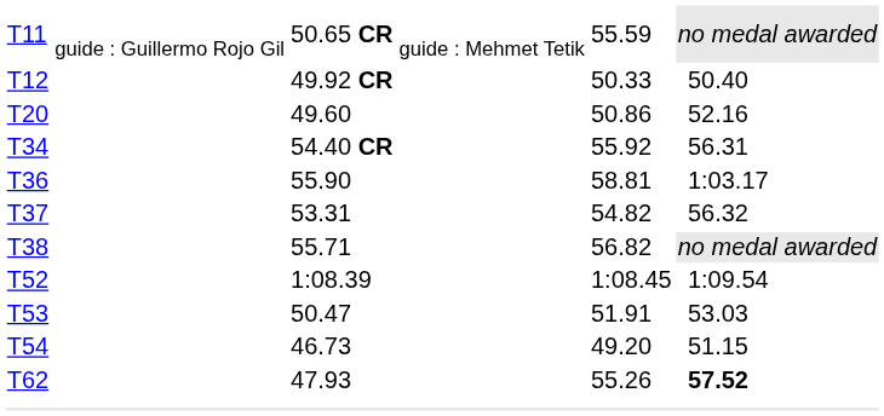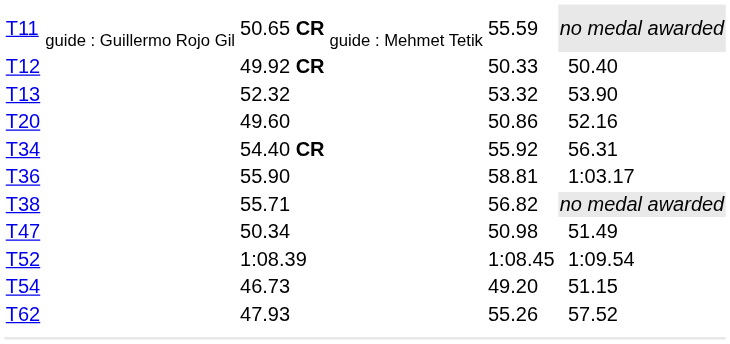+ row: T13 | 52.32 | 53.32 | 53.90
- row: T37 | 53.31 | 54.82 | 56.32
+ row: T47 | 50.34 | 50.98 | 51.49
- row: T53 | 50.47 | 51.91 | 53.03
T62 | column 7: bold -> normal
